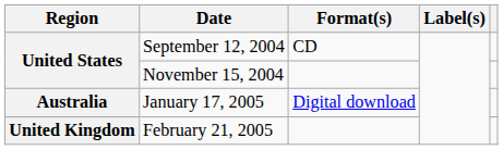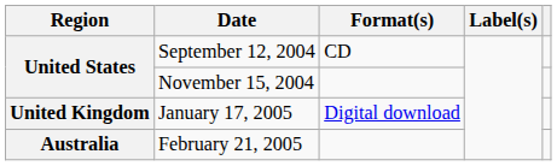January 17, 2005 | Region: Australia -> United Kingdom
February 21, 2005 | Region: United Kingdom -> Australia
